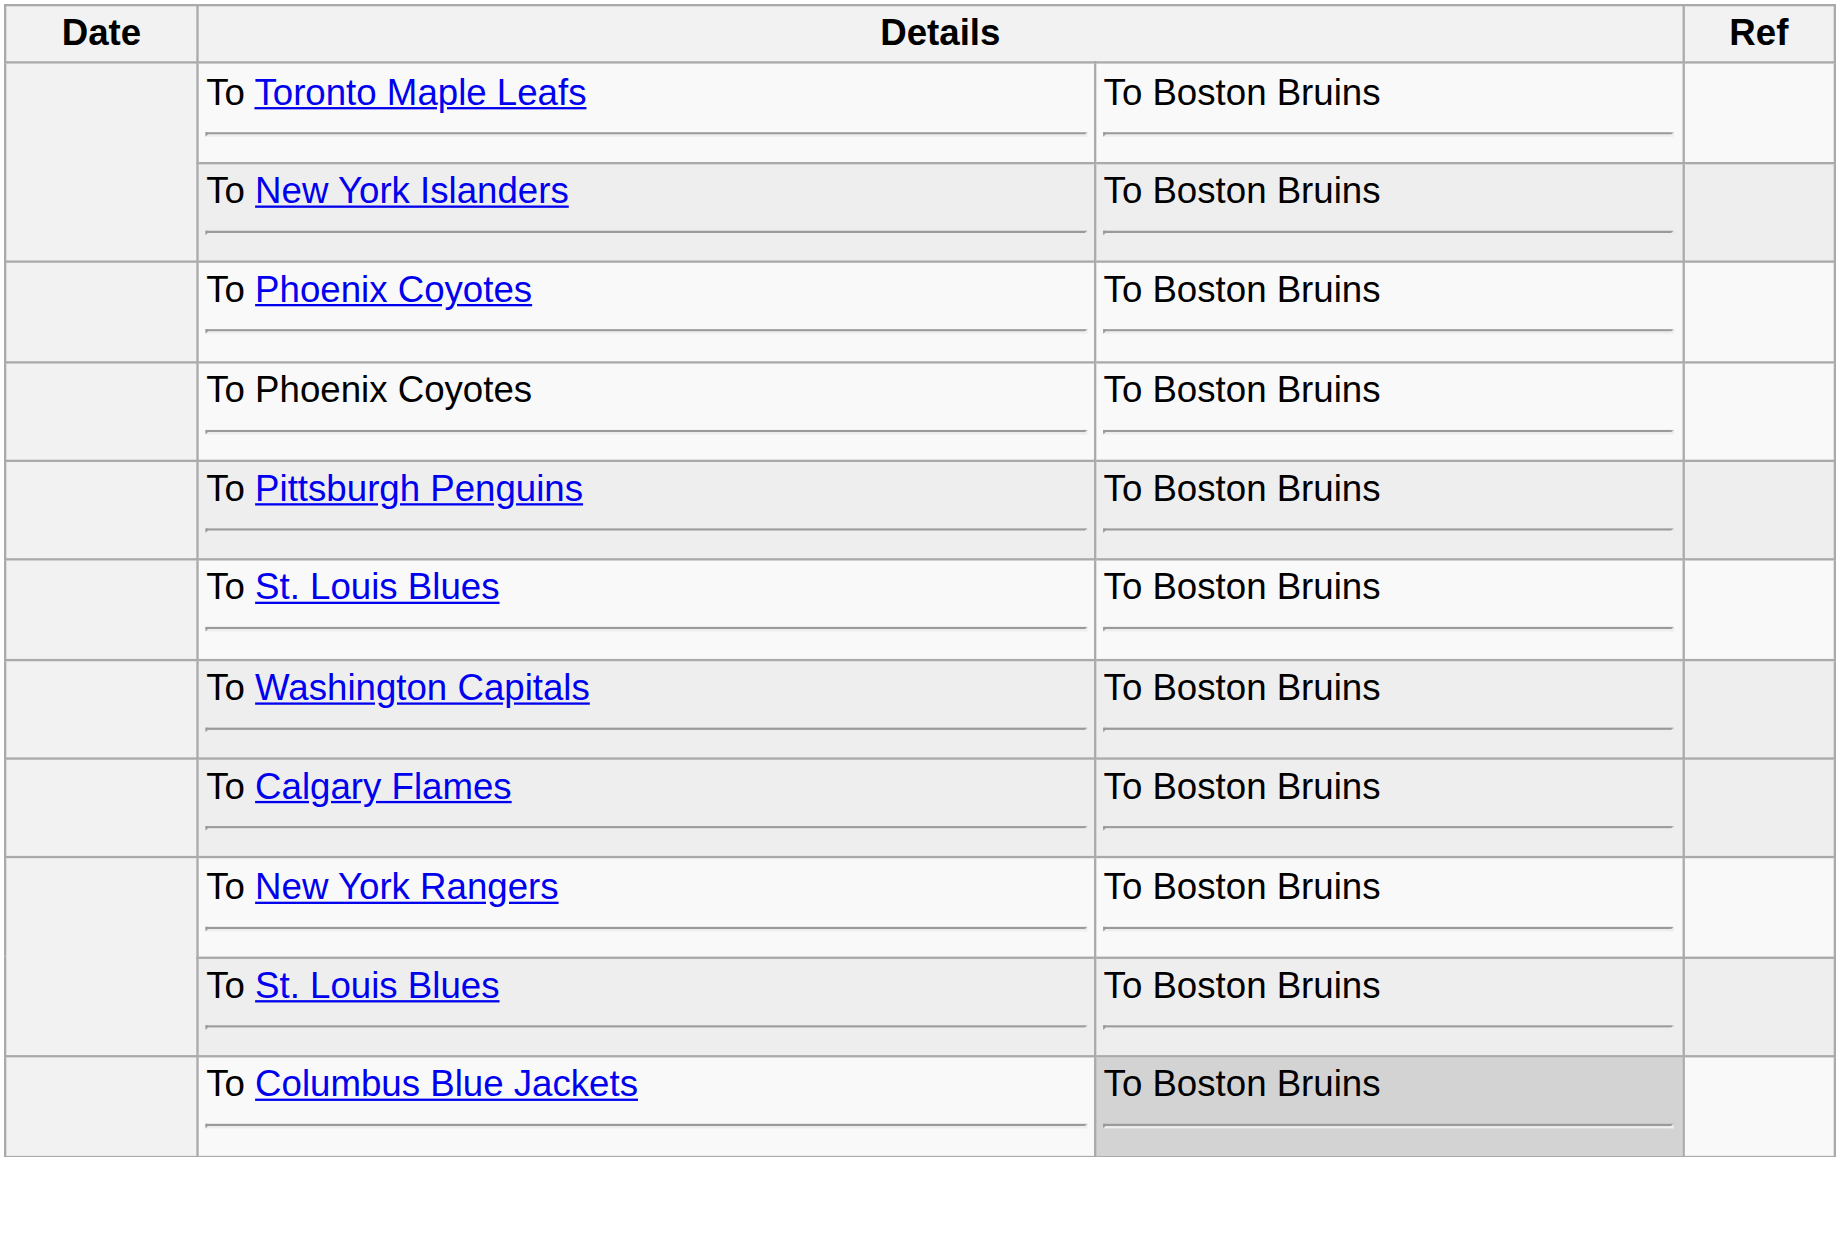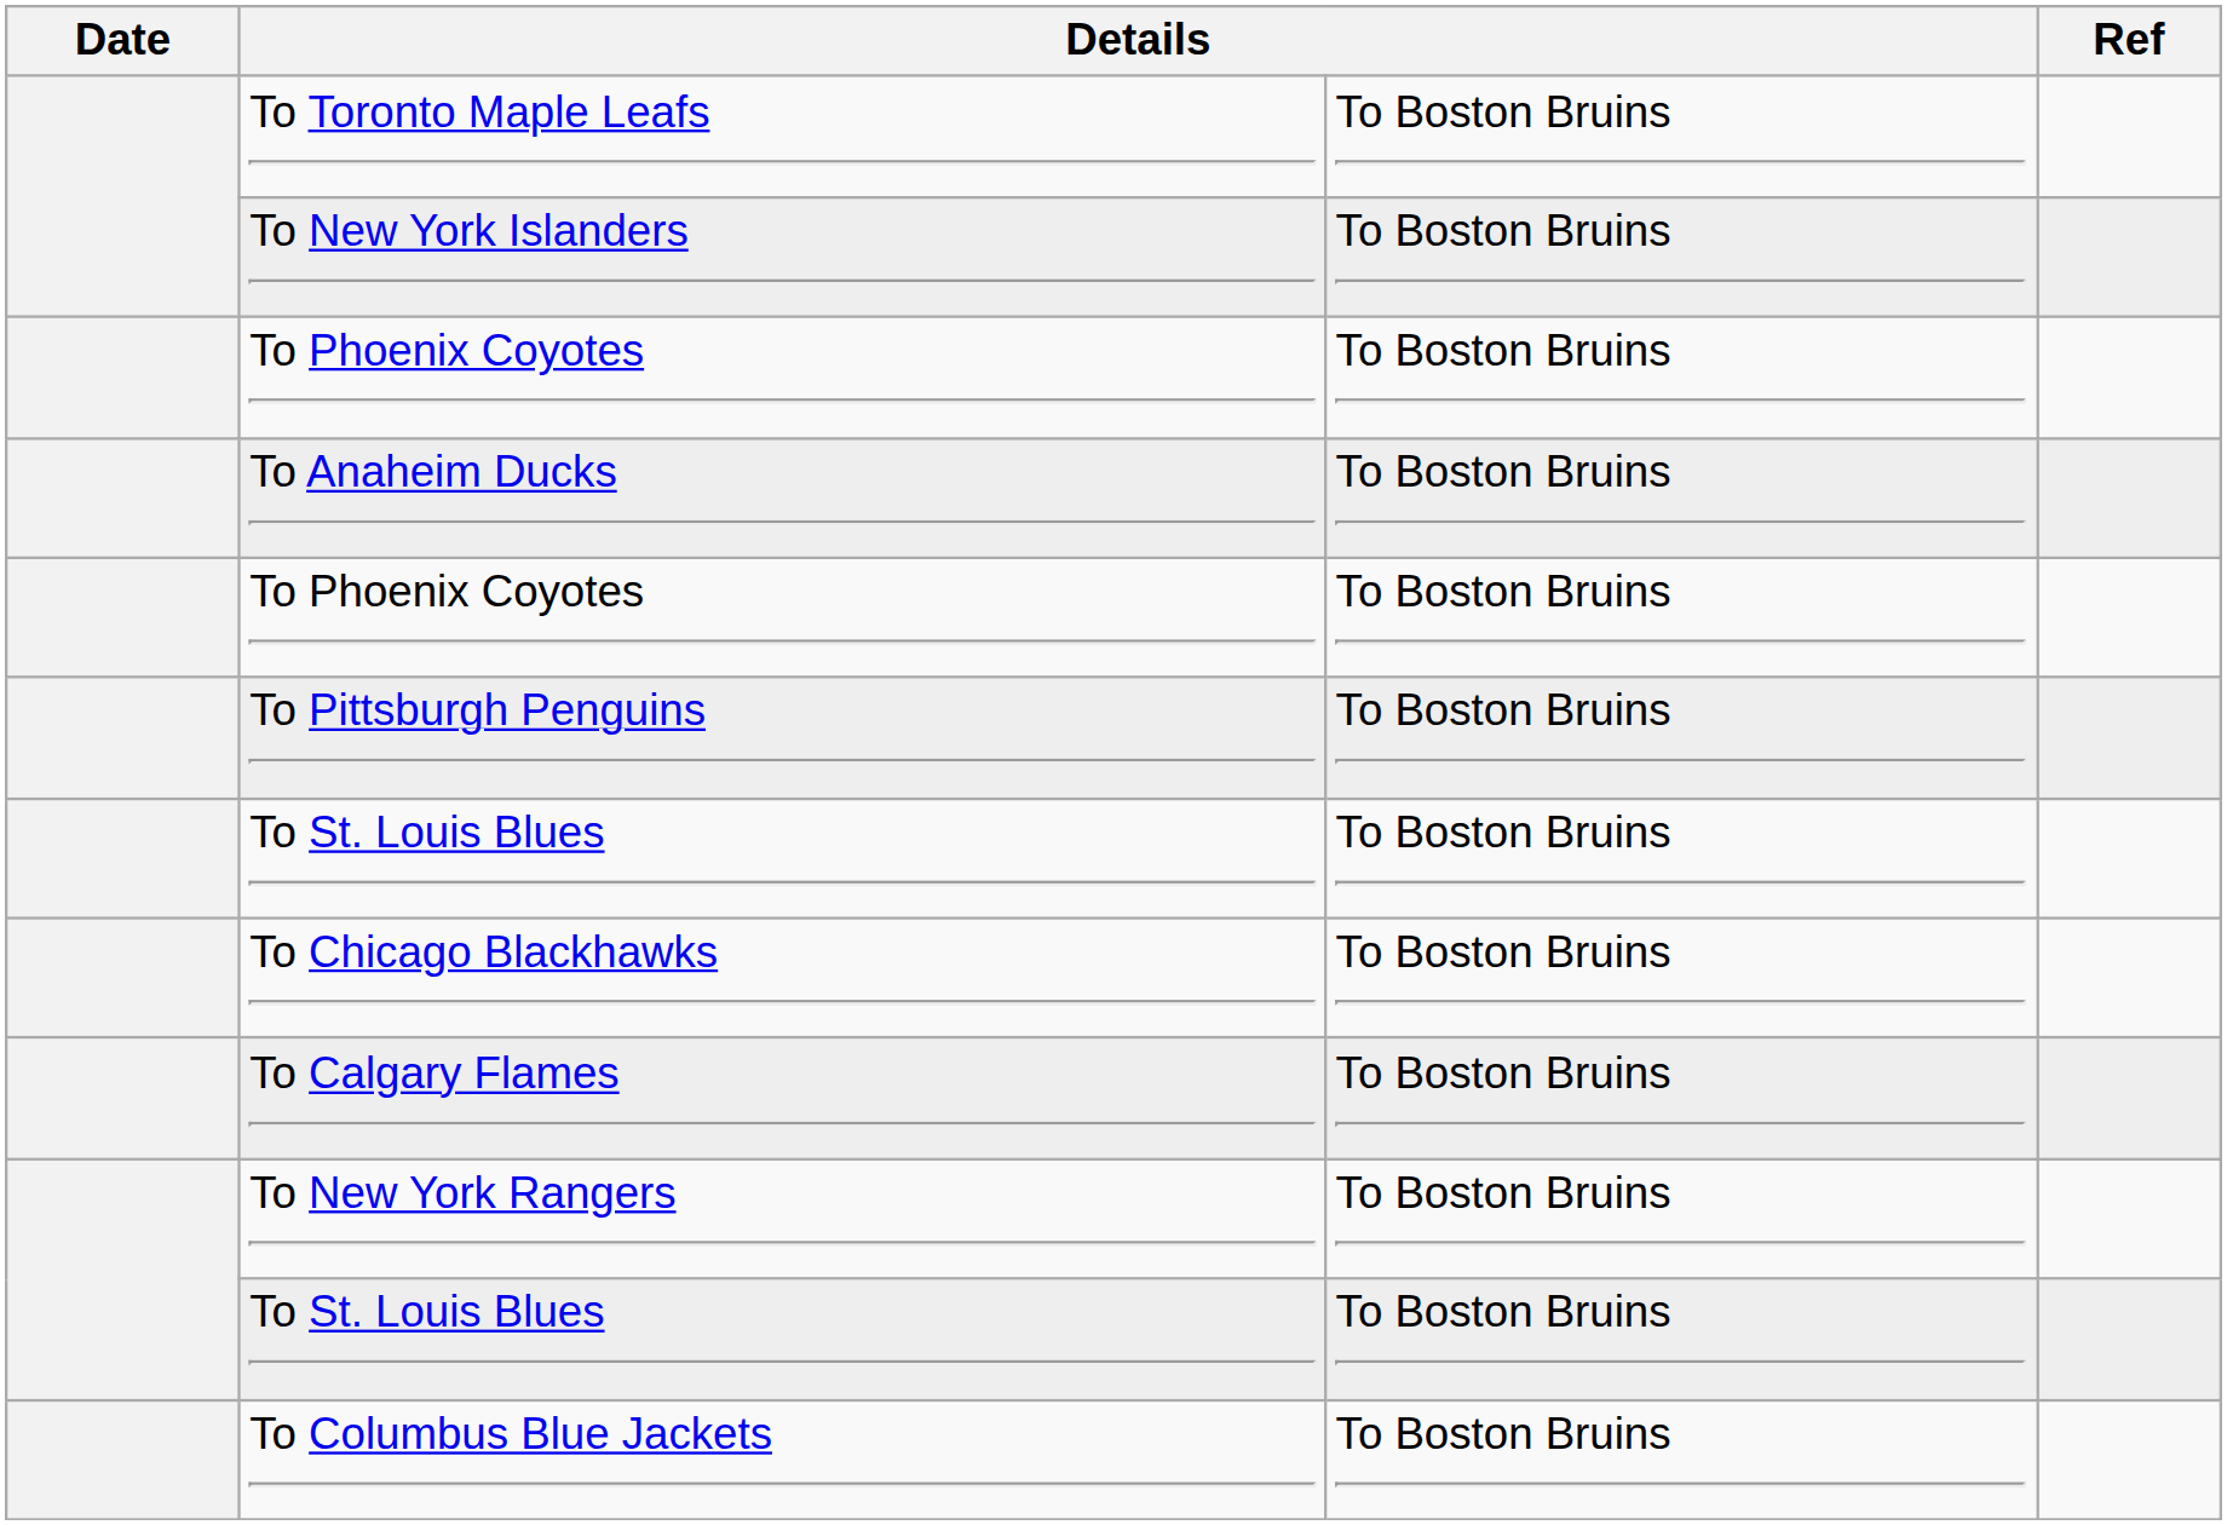+ row: To Anaheim Ducks | To Boston Bruins
- row: To Washington Capitals | To Boston Bruins
+ row: To Chicago Blackhawks | To Boston Bruins
To Columbus Blue Jackets | column 3: lightgrey background -> no background
